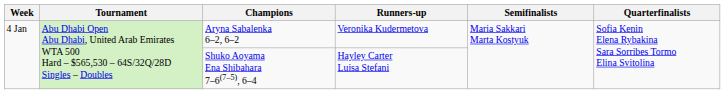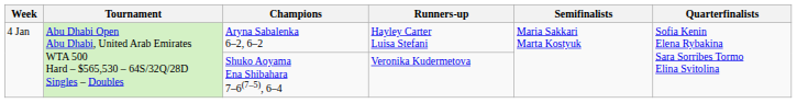Aryna Sabalenka 6–2, 6–2 | Runners-up: Veronika Kudermetova -> Hayley Carter Luisa Stefani
Shuko Aoyama Ena Shibahara 7–6(7–5), 6–4 | Runners-up: Hayley Carter Luisa Stefani -> Veronika Kudermetova
